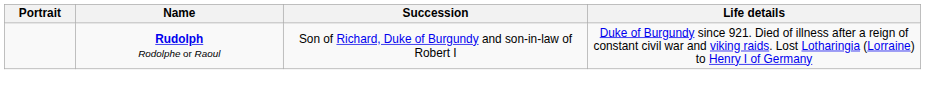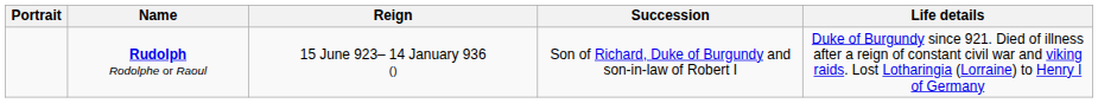+ column: Reign | 15 June 923– 14 January 936 ()
